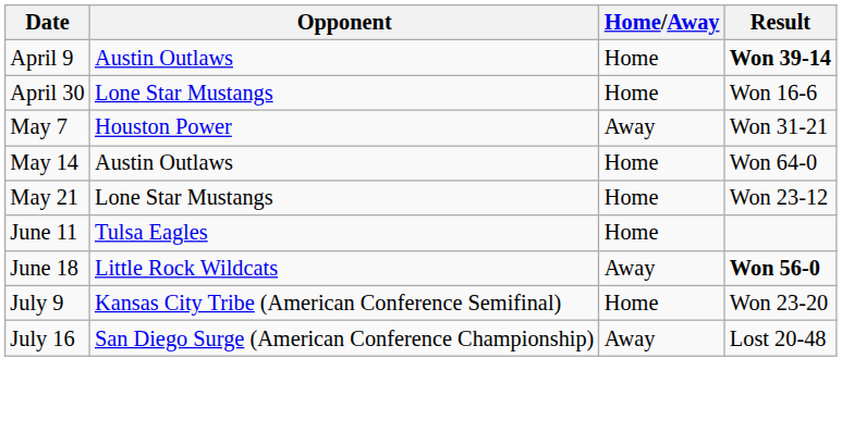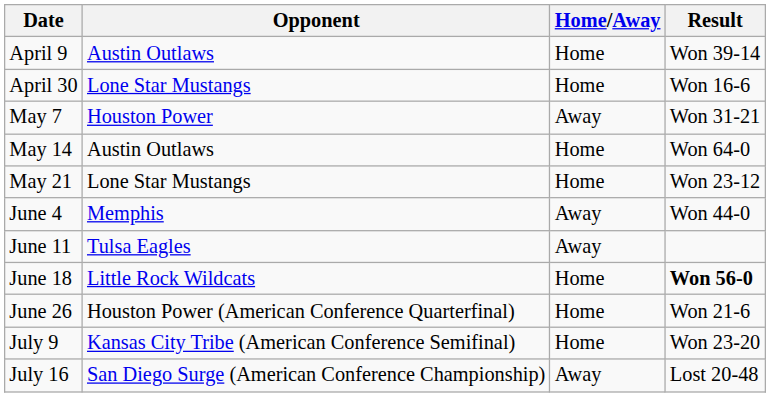April 9 | Result: bold -> normal
+ row: June 4 | Memphis | Away | Won 44-0
June 11 | Home/Away: Home -> Away
June 18 | Home/Away: Away -> Home
+ row: June 26 | Houston Power (American Conference Quarterfinal) | Home | Won 21-6
